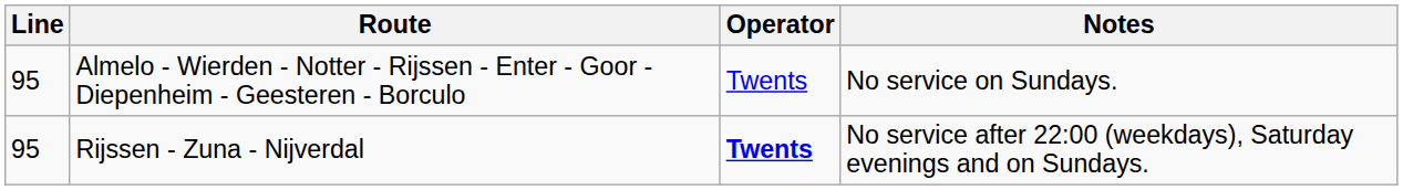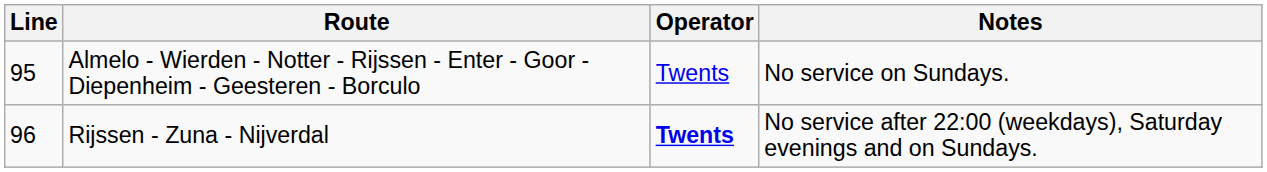Rijssen - Zuna - Nijverdal | Line: 95 -> 96
